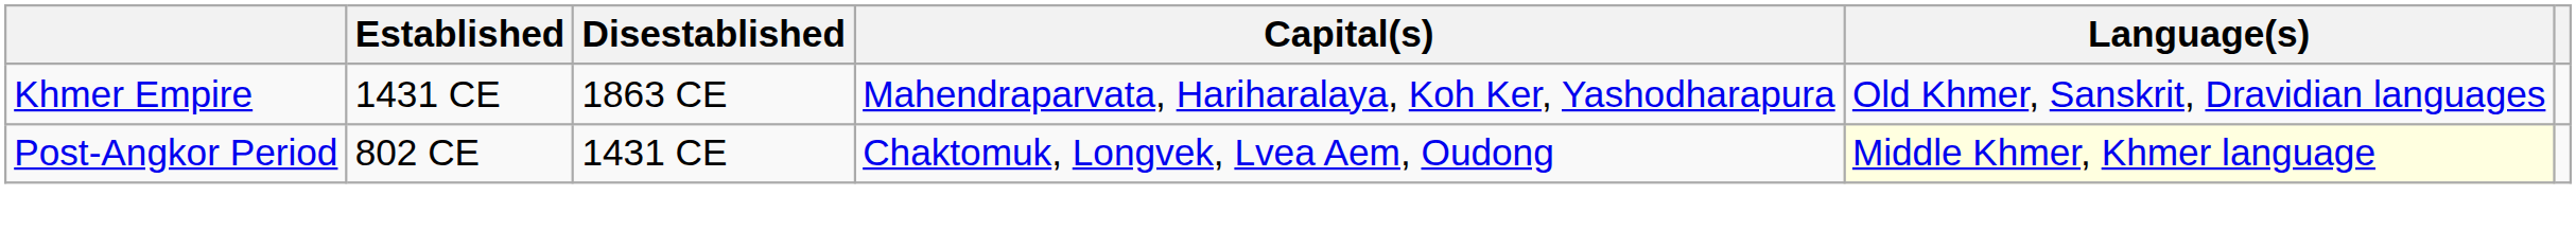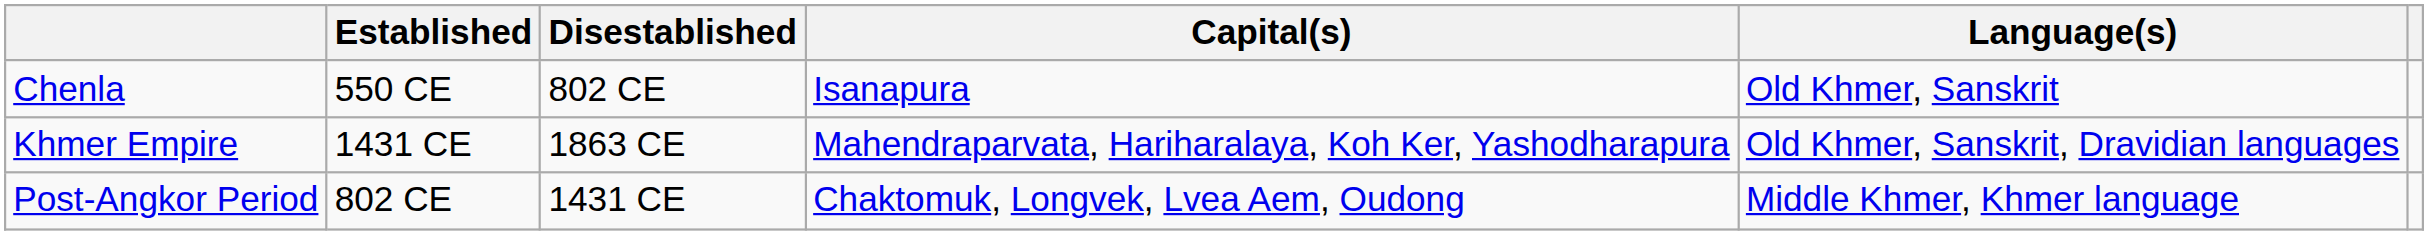+ row: Chenla | 550 CE | 802 CE | Isanapura | Old Khmer, Sanskrit
Post-Angkor Period | Language(s): lightyellow background -> no background
